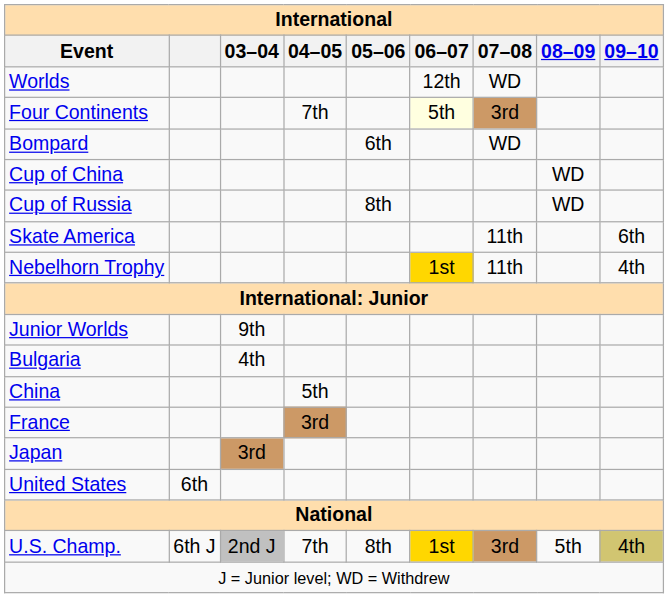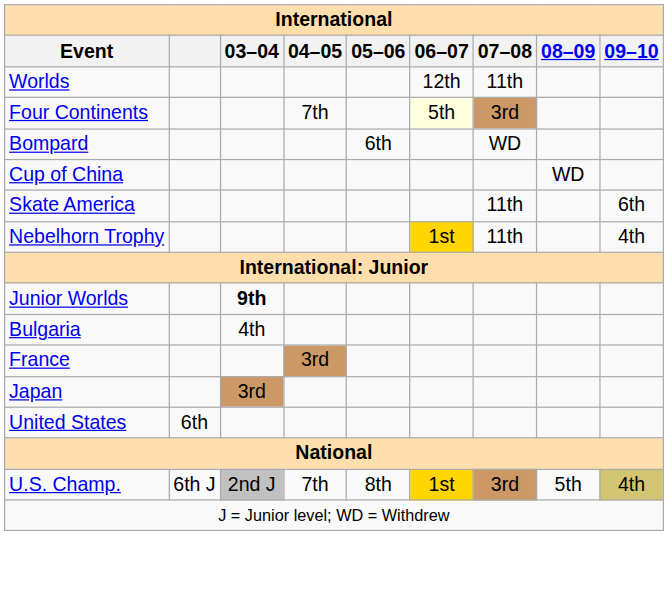Worlds | 07–08: WD -> 11th
- row: Cup of Russia | 8th | WD
Junior Worlds | 03–04: normal -> bold
- row: China | 5th
